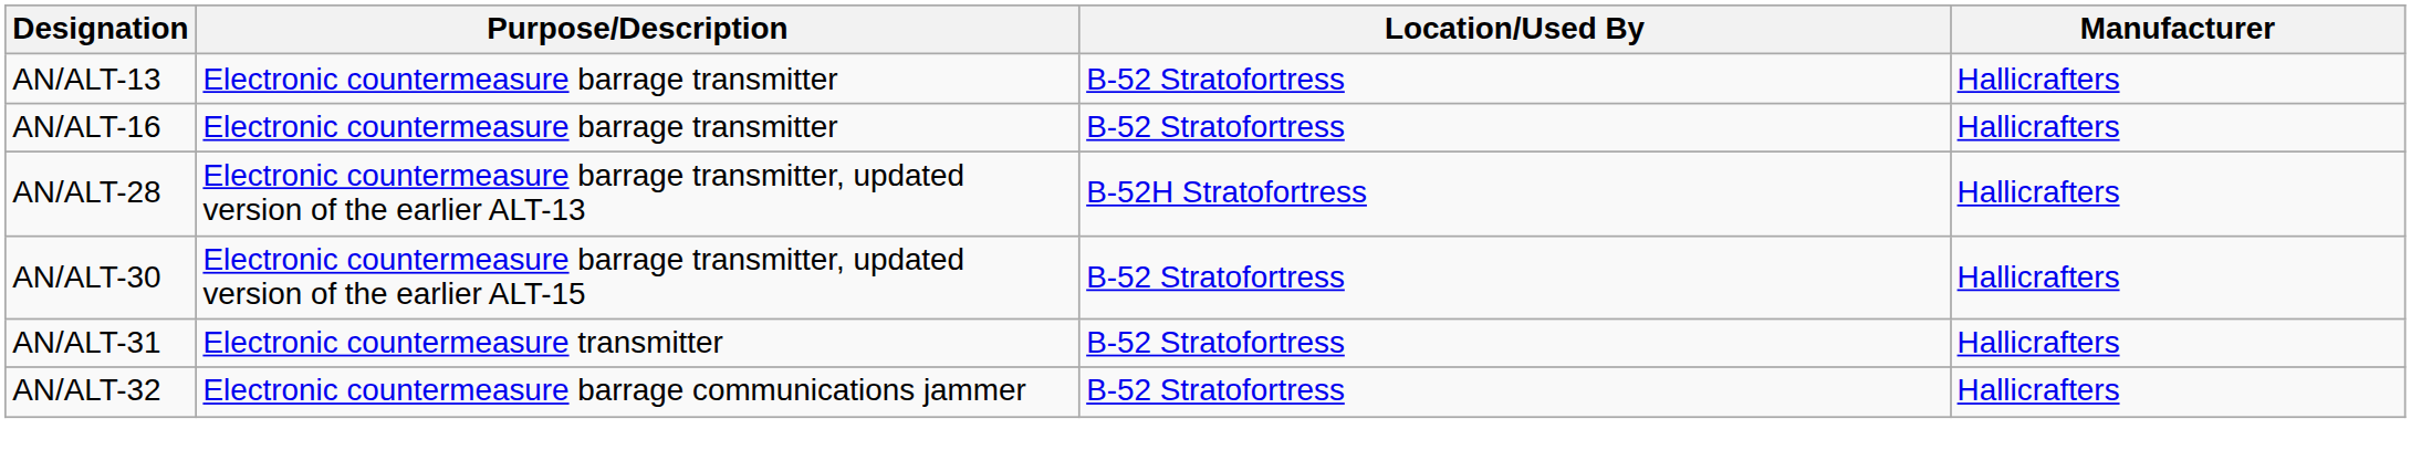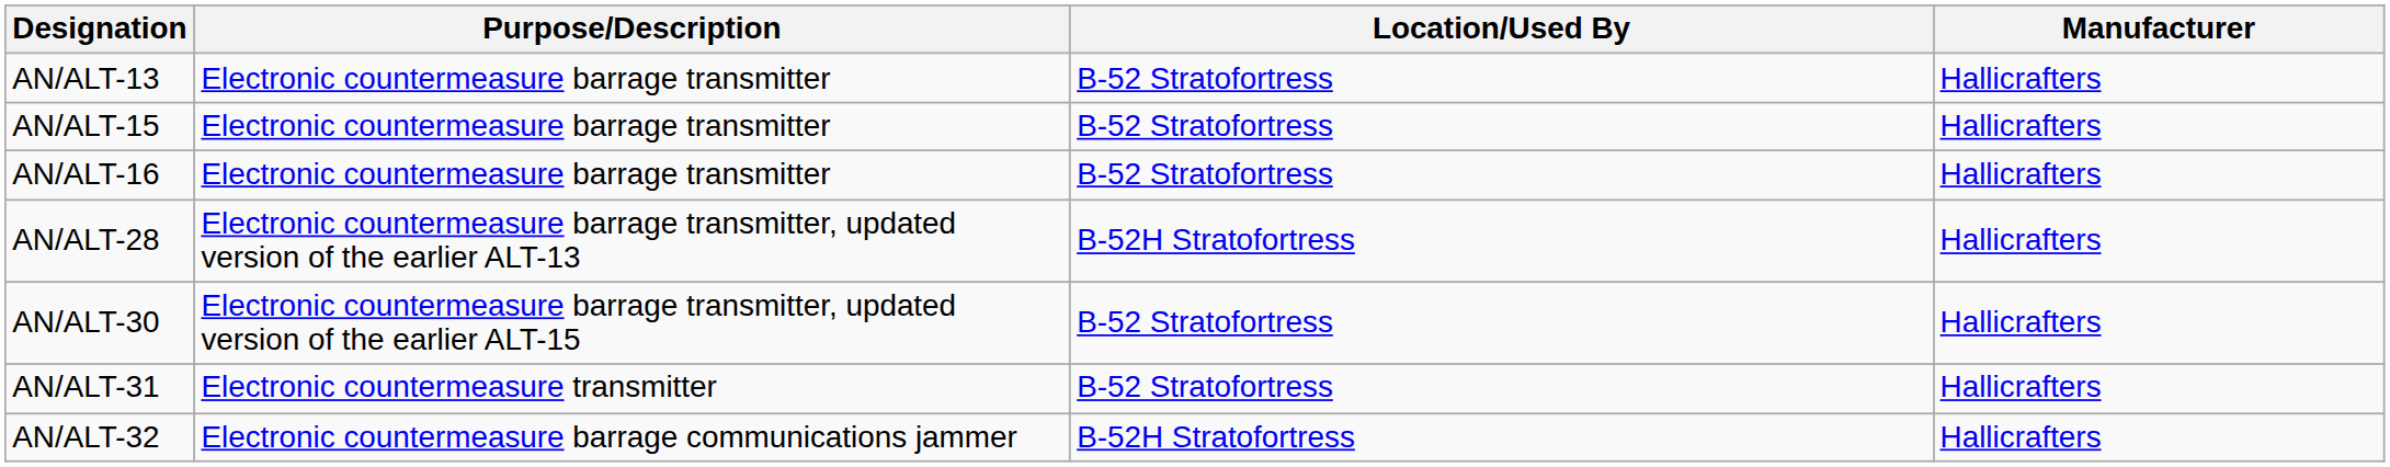+ row: AN/ALT-15 | Electronic countermeasure barrage transmitter | B-52 Stratofortress | Hallicrafters
AN/ALT-32 | Location/Used By: B-52 Stratofortress -> B-52H Stratofortress
